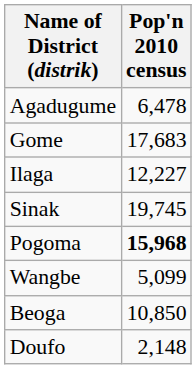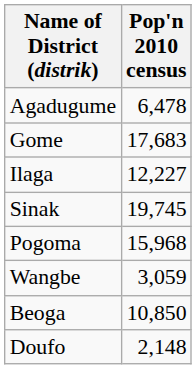Pogoma | Pop'n 2010 census: bold -> normal
Wangbe | Pop'n 2010 census: 5,099 -> 3,059
